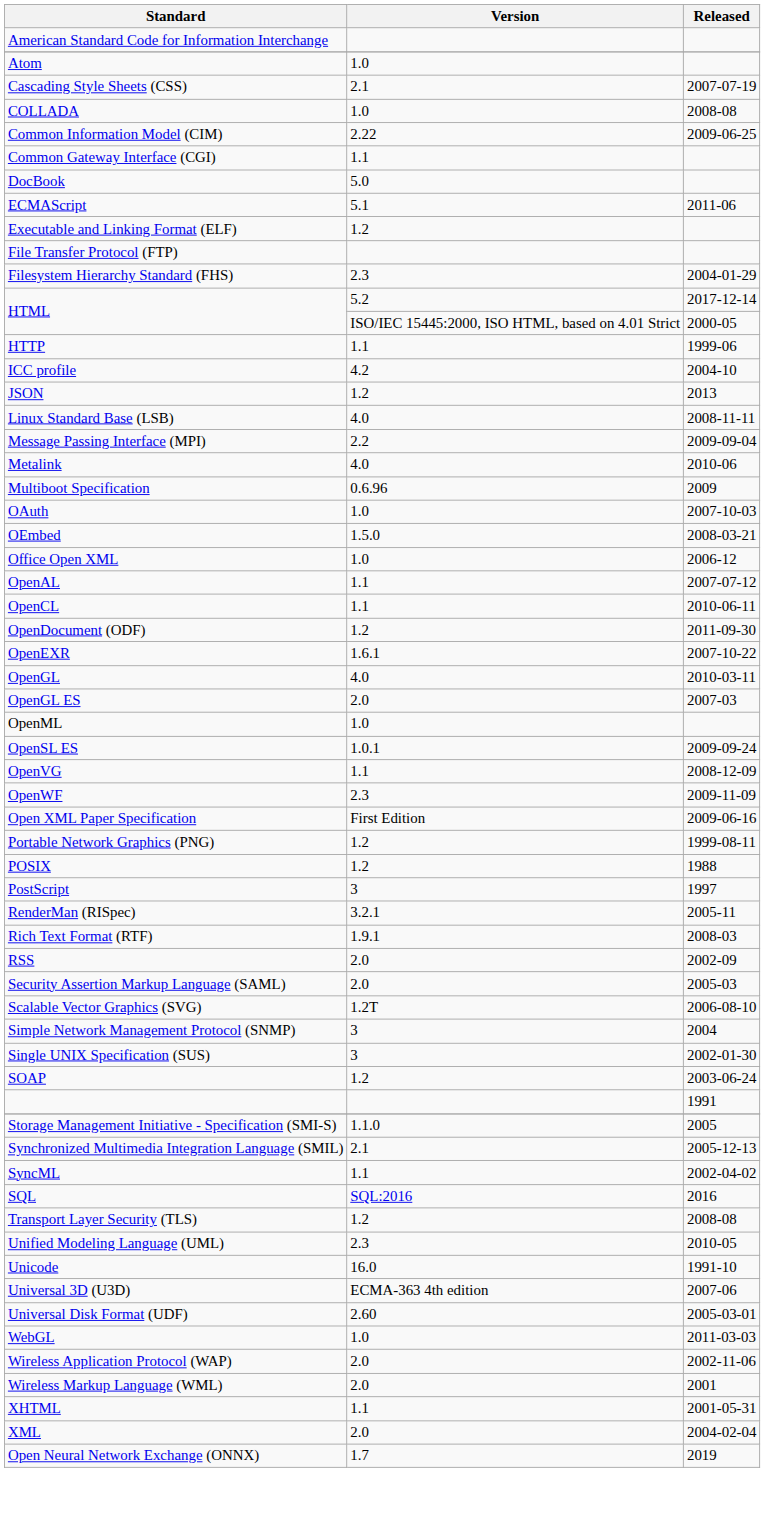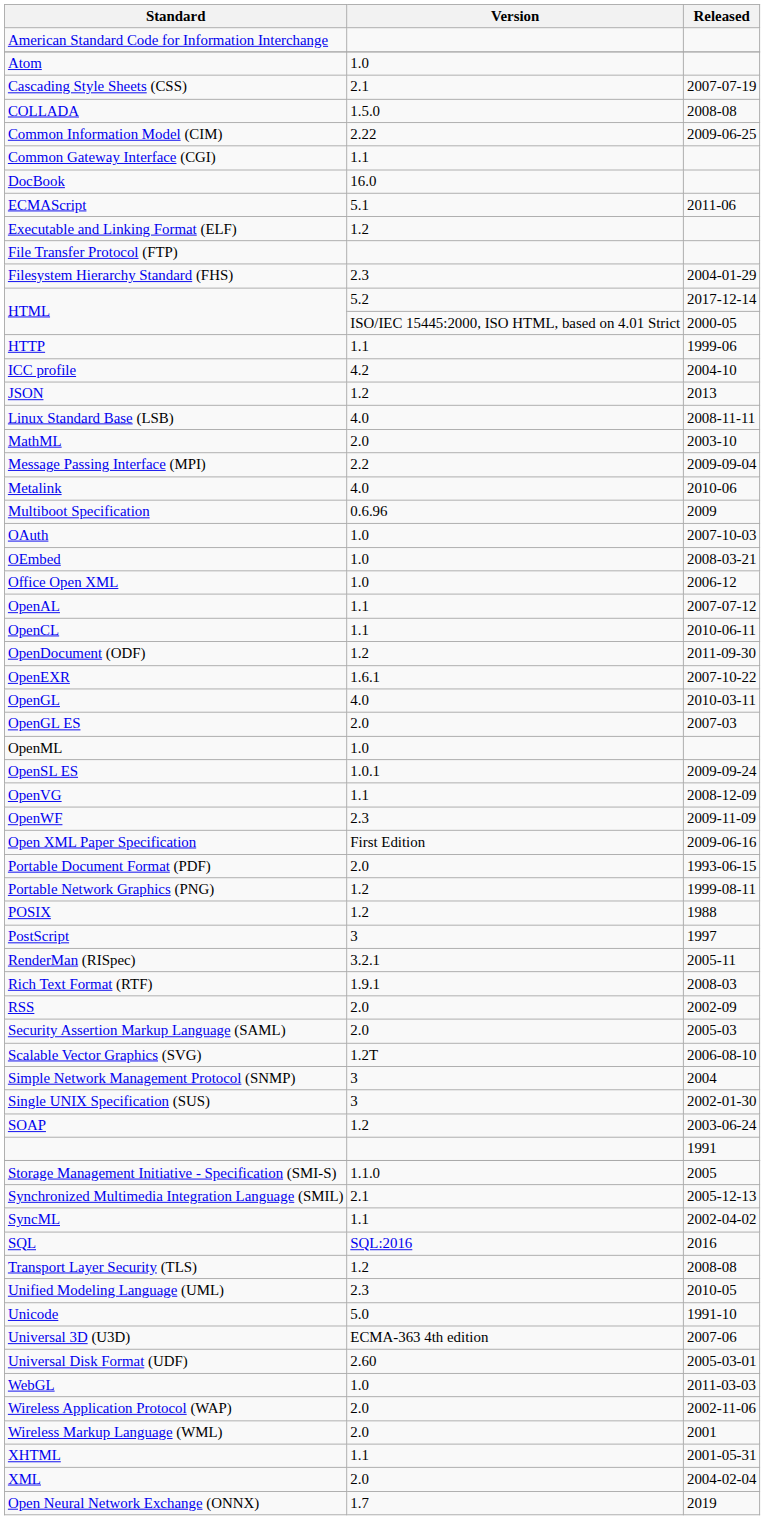COLLADA | Version: 1.0 -> 1.5.0
DocBook | Version: 5.0 -> 16.0
+ row: MathML | 2.0 | 2003-10
OEmbed | Version: 1.5.0 -> 1.0
+ row: Portable Document Format (PDF) | 2.0 | 1993-06-15
Unicode | Version: 16.0 -> 5.0
